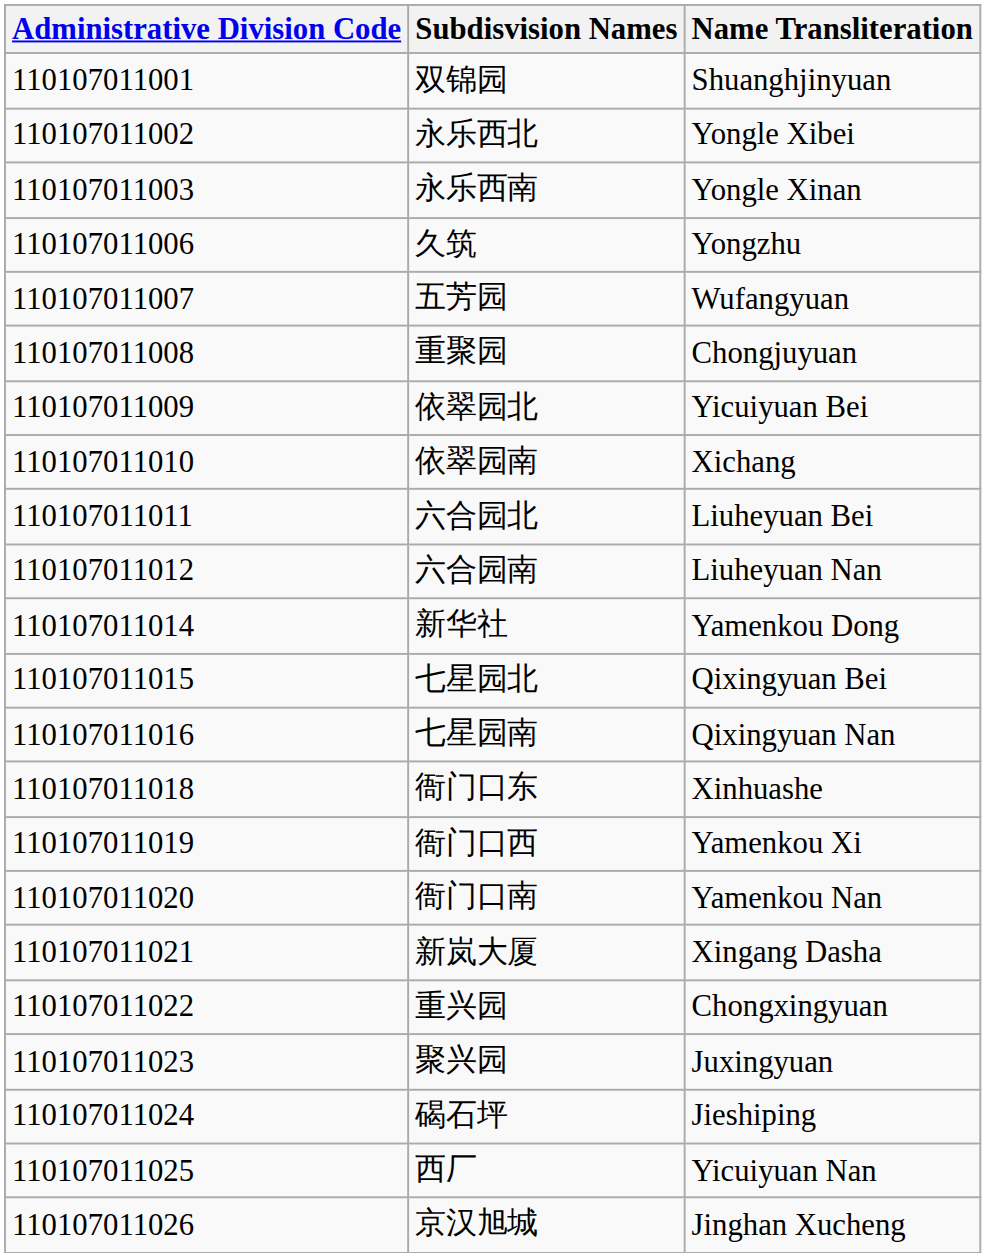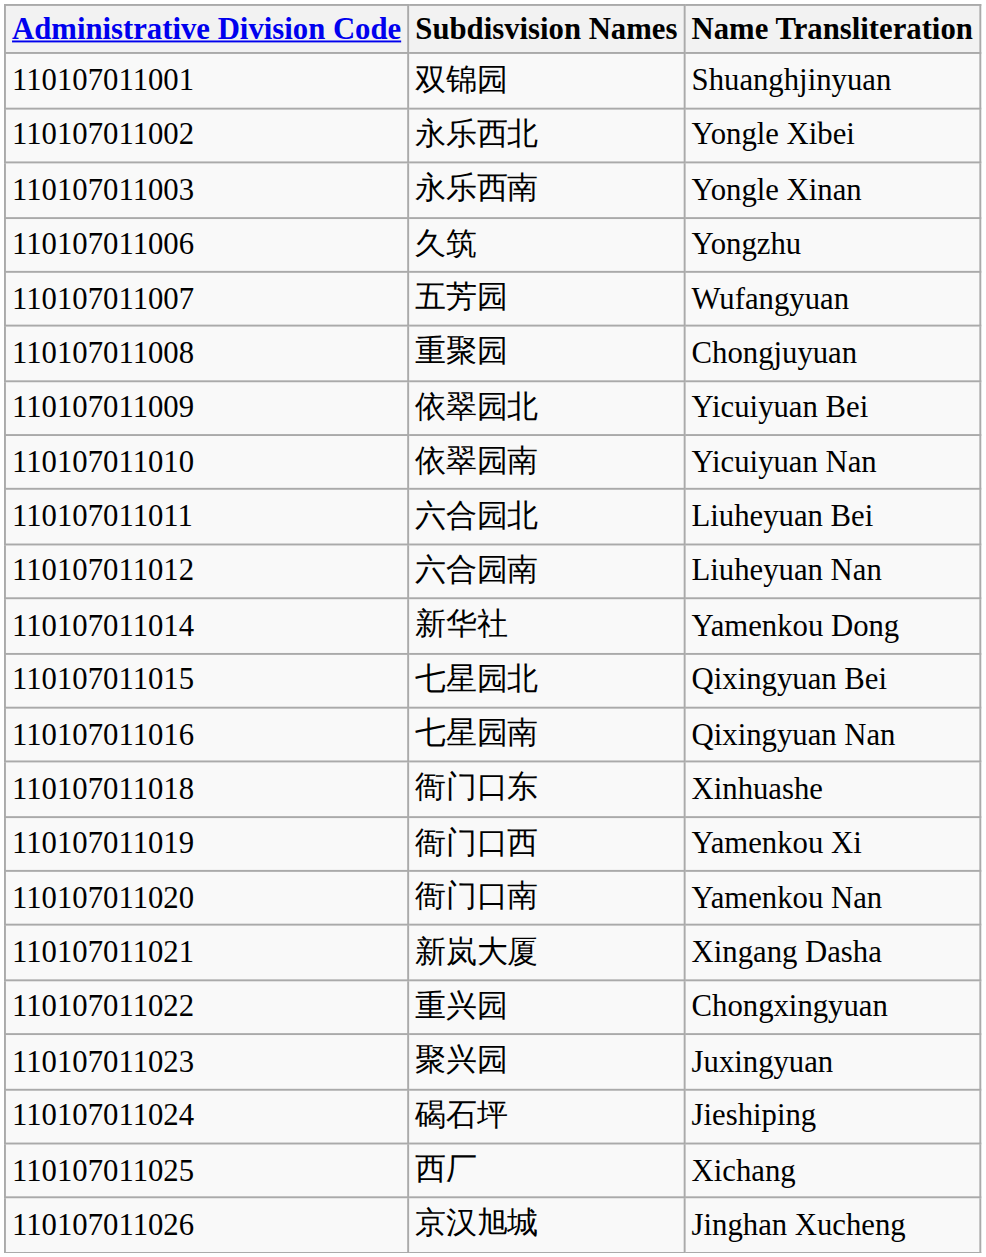依翠园南 | Name Transliteration: Xichang -> Yicuiyuan Nan
西厂 | Name Transliteration: Yicuiyuan Nan -> Xichang
